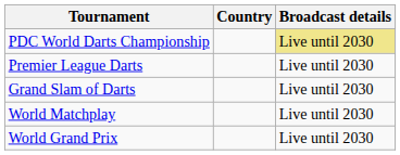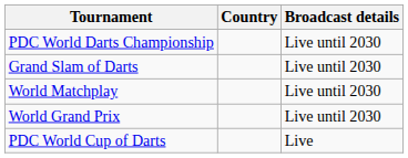PDC World Darts Championship | Broadcast details: khaki background -> no background
- row: Premier League Darts | Live until 2030
+ row: PDC World Cup of Darts | Live
